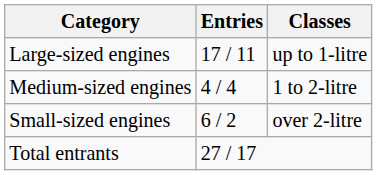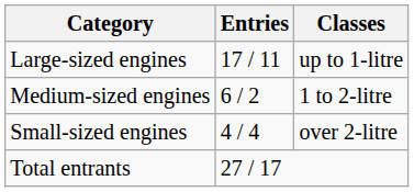Medium-sized engines | Entries: 4 / 4 -> 6 / 2
Small-sized engines | Entries: 6 / 2 -> 4 / 4
